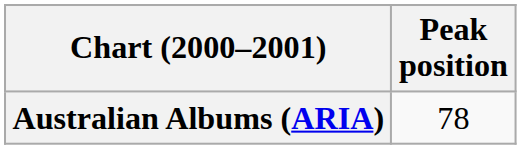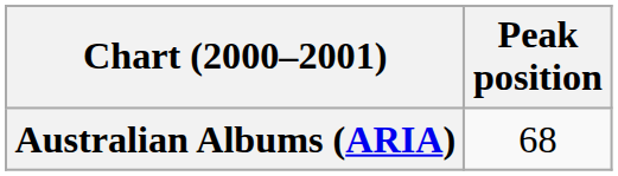Australian Albums (ARIA) | Peak position: 78 -> 68
